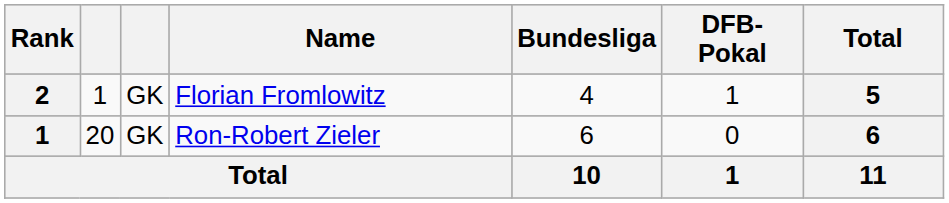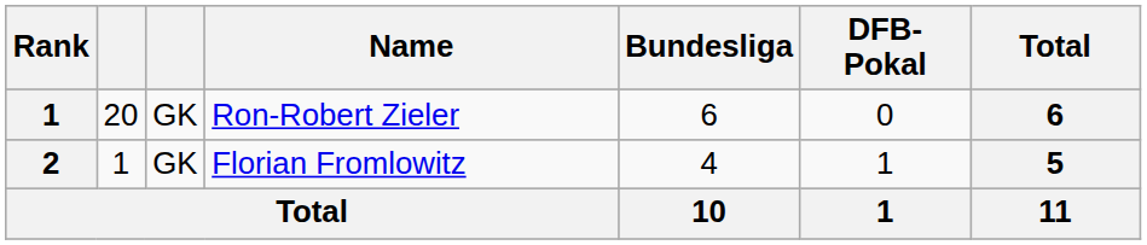rows swapped: Ron-Robert Zieler <-> Florian Fromlowitz
